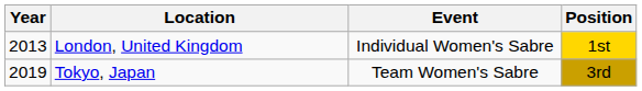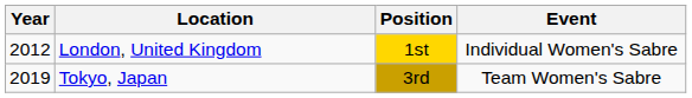columns swapped: Event <-> Position
London, United Kingdom | Year: 2013 -> 2012
